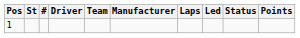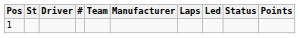columns swapped: # <-> Driver
